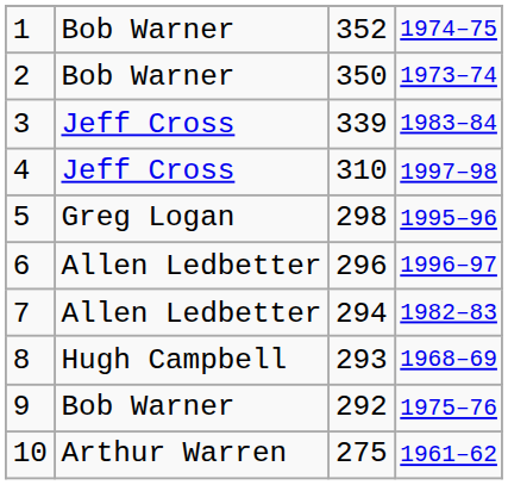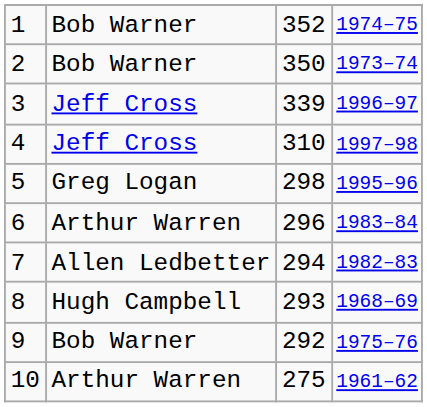3 | column 4: 1983–84 -> 1996–97
6 | column 2: Allen Ledbetter -> Arthur Warren
6 | column 4: 1996–97 -> 1983–84
